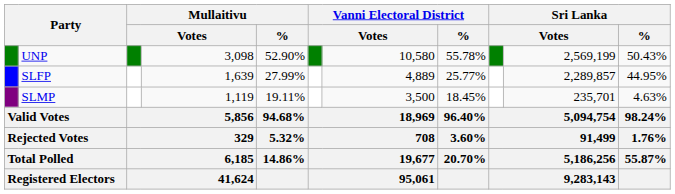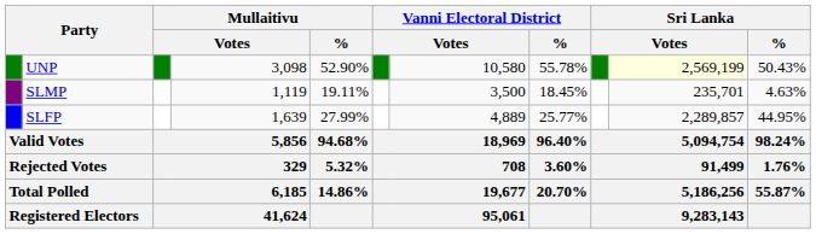UNP | column 10: no background -> lightyellow background
rows swapped: SLFP <-> SLMP
